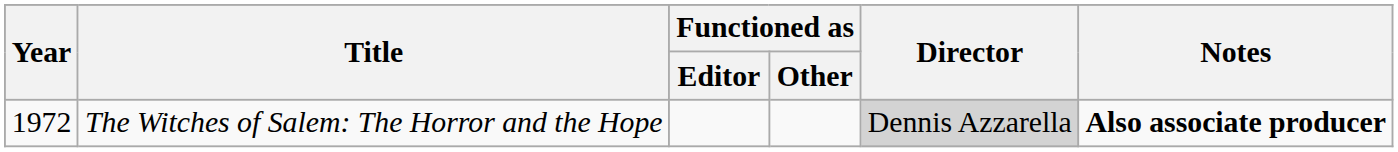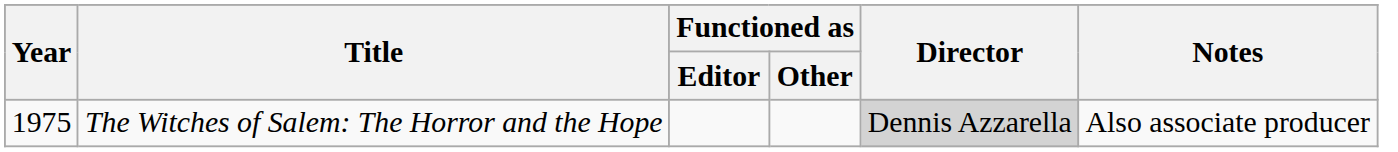The Witches of Salem: The Horror and the Hope | Year: 1972 -> 1975
The Witches of Salem: The Horror and the Hope | Notes: bold -> normal
